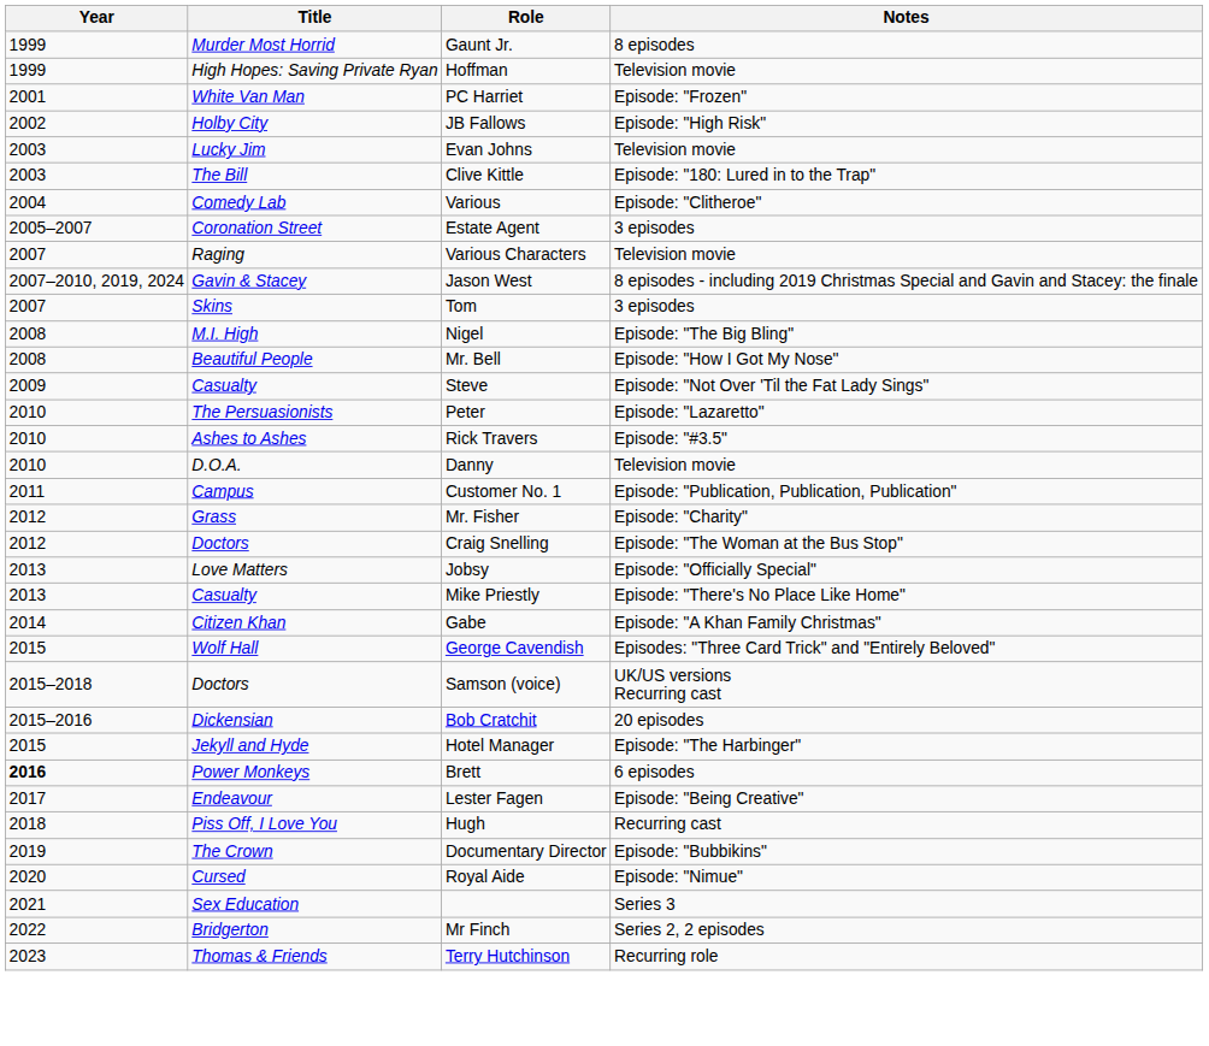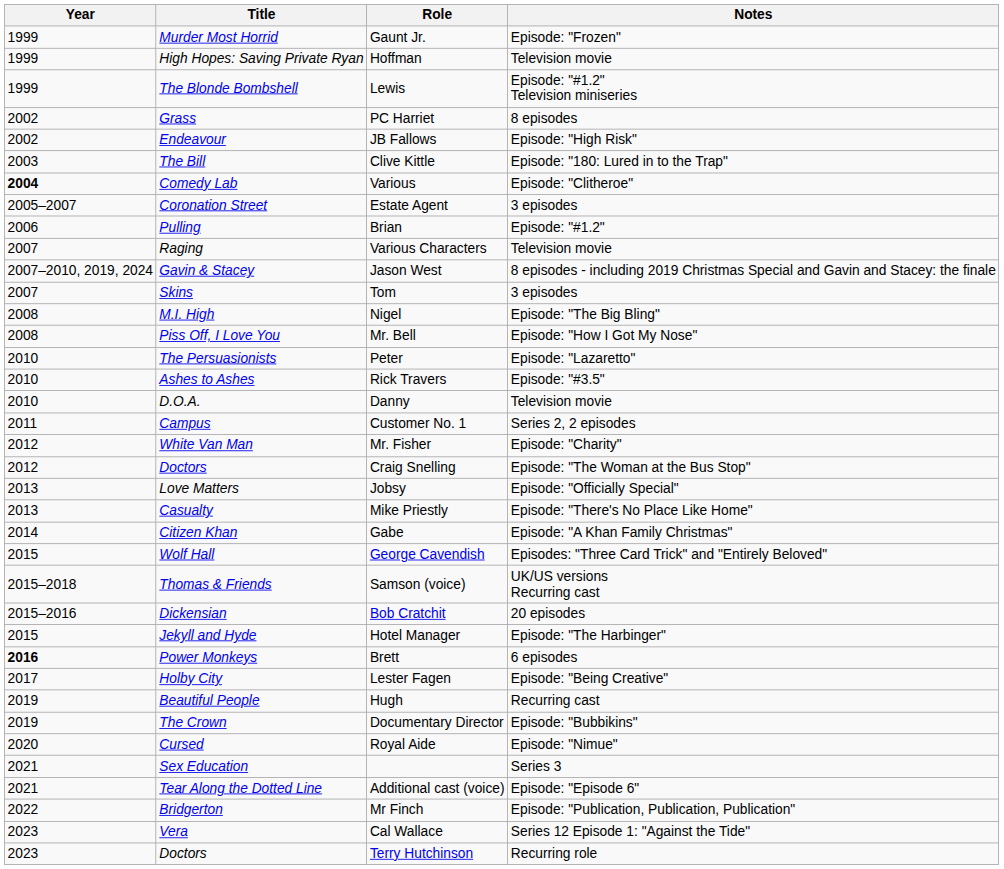Gaunt Jr. | Notes: 8 episodes -> Episode: "Frozen"
+ row: 1999 | The Blonde Bombshell | Lewis | Episode: "#1.2" Television miniseries
PC Harriet | Year: 2001 -> 2002
PC Harriet | Title: White Van Man -> Grass
PC Harriet | Notes: Episode: "Frozen" -> 8 episodes
JB Fallows | Title: Holby City -> Endeavour
- row: 2003 | Lucky Jim | Evan Johns | Television movie
Various | Year: normal -> bold
+ row: 2006 | Pulling | Brian | Episode: "#1.2"
Mr. Bell | Title: Beautiful People -> Piss Off, I Love You
- row: 2009 | Casualty | Steve | Episode: "Not Over 'Til the Fat Lady Sings"
Customer No. 1 | Notes: Episode: "Publication, Publication, Publication" -> Series 2, 2 episodes
Mr. Fisher | Title: Grass -> White Van Man
Samson (voice) | Title: Doctors -> Thomas & Friends
Lester Fagen | Title: Endeavour -> Holby City
Hugh | Year: 2018 -> 2019
Hugh | Title: Piss Off, I Love You -> Beautiful People
+ row: 2021 | Tear Along the Dotted Line | Additional cast (voice) | Episode: "Episode 6"
Mr Finch | Notes: Series 2, 2 episodes -> Episode: "Publication, Publication, Publication"
+ row: 2023 | Vera | Cal Wallace | Series 12 Episode 1: "Against the Tide"
Terry Hutchinson | Title: Thomas & Friends -> Doctors
